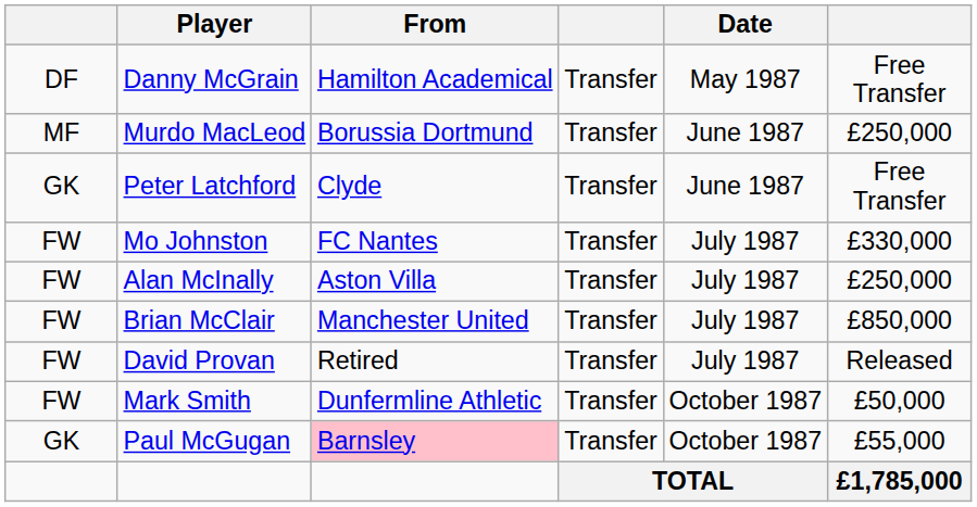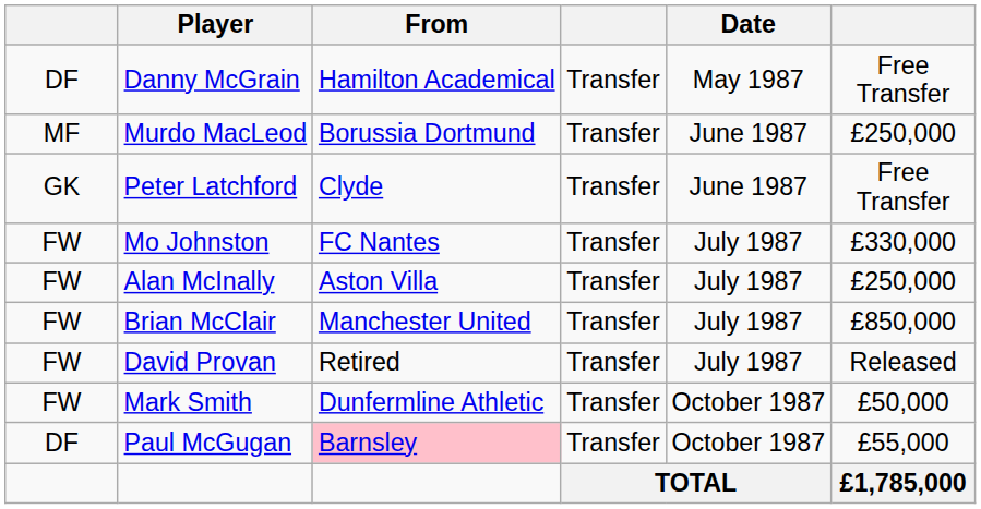Paul McGugan | column 1: GK -> DF
